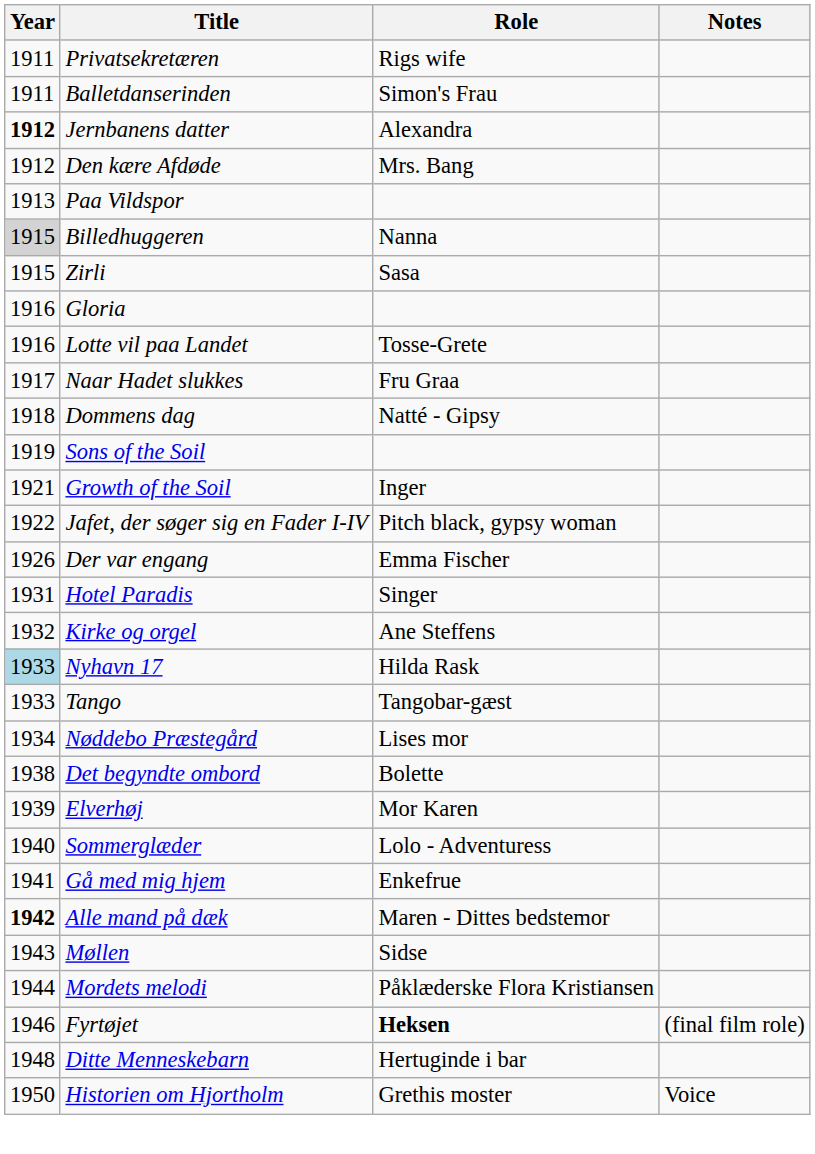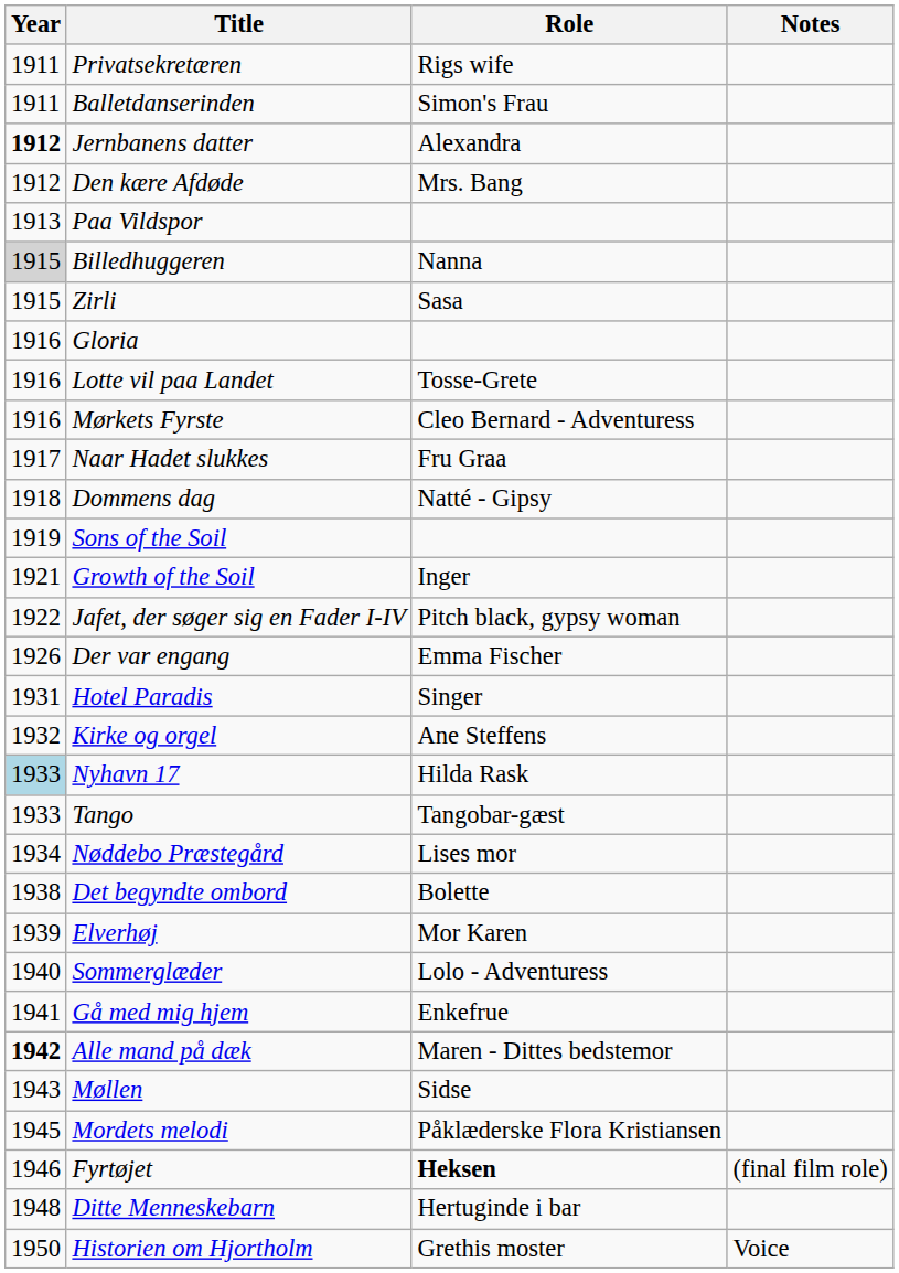+ row: 1916 | Mørkets Fyrste | Cleo Bernard - Adventuress
Mordets melodi | Year: 1944 -> 1945
